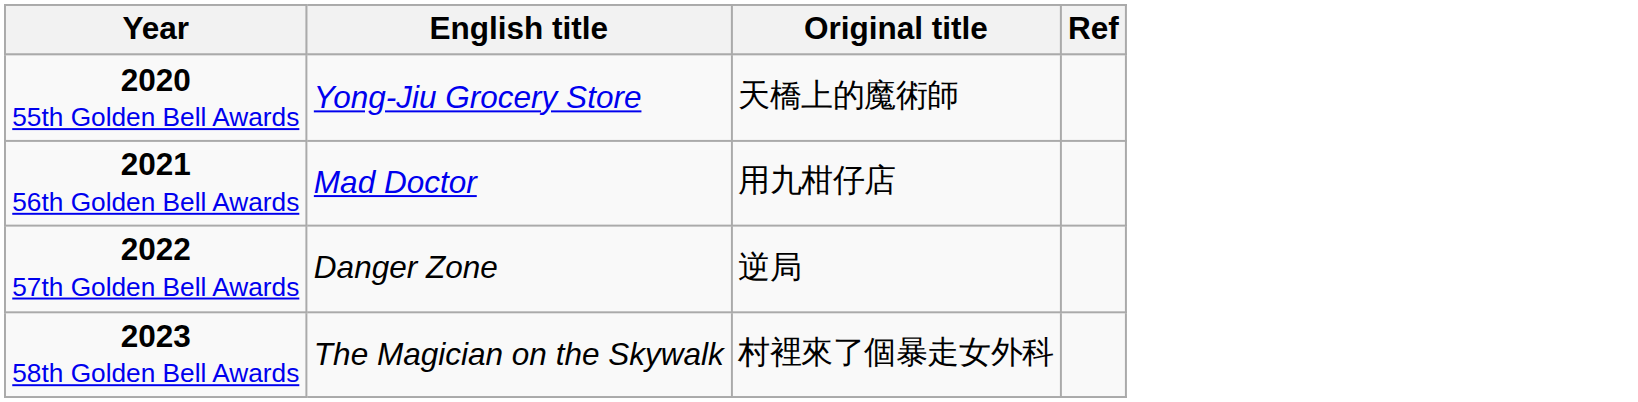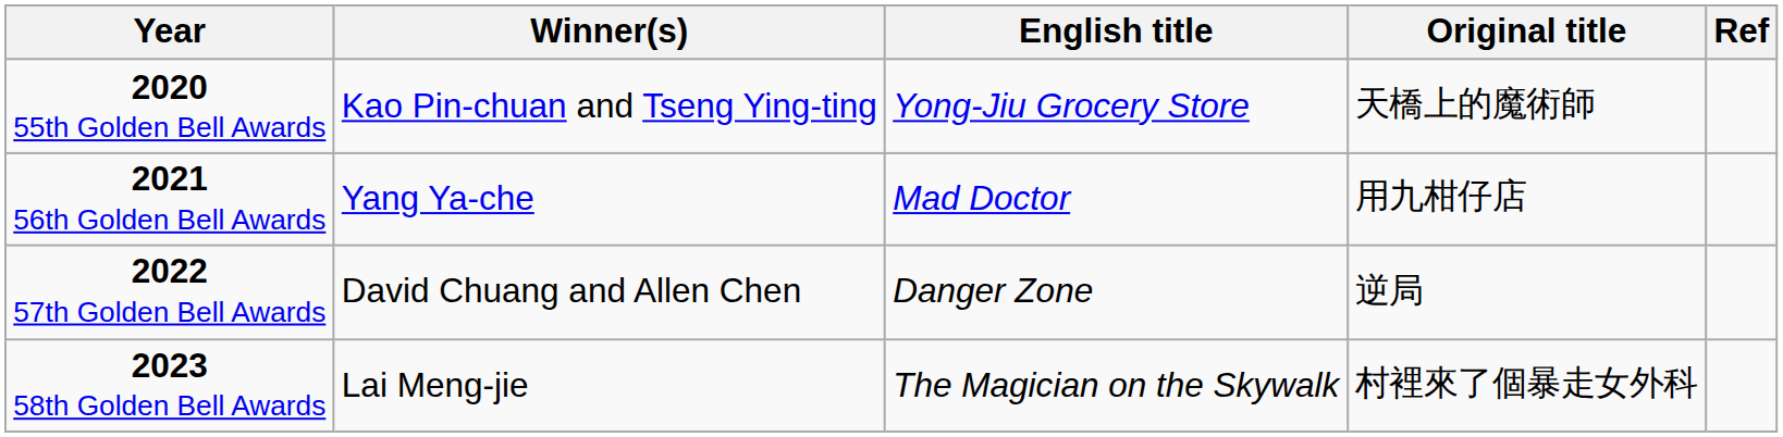+ column: Winner(s) | Kao Pin-chuan and Tseng Ying-ting | Yang Ya-che | David Chuang and Allen Chen | Lai Meng-jie
